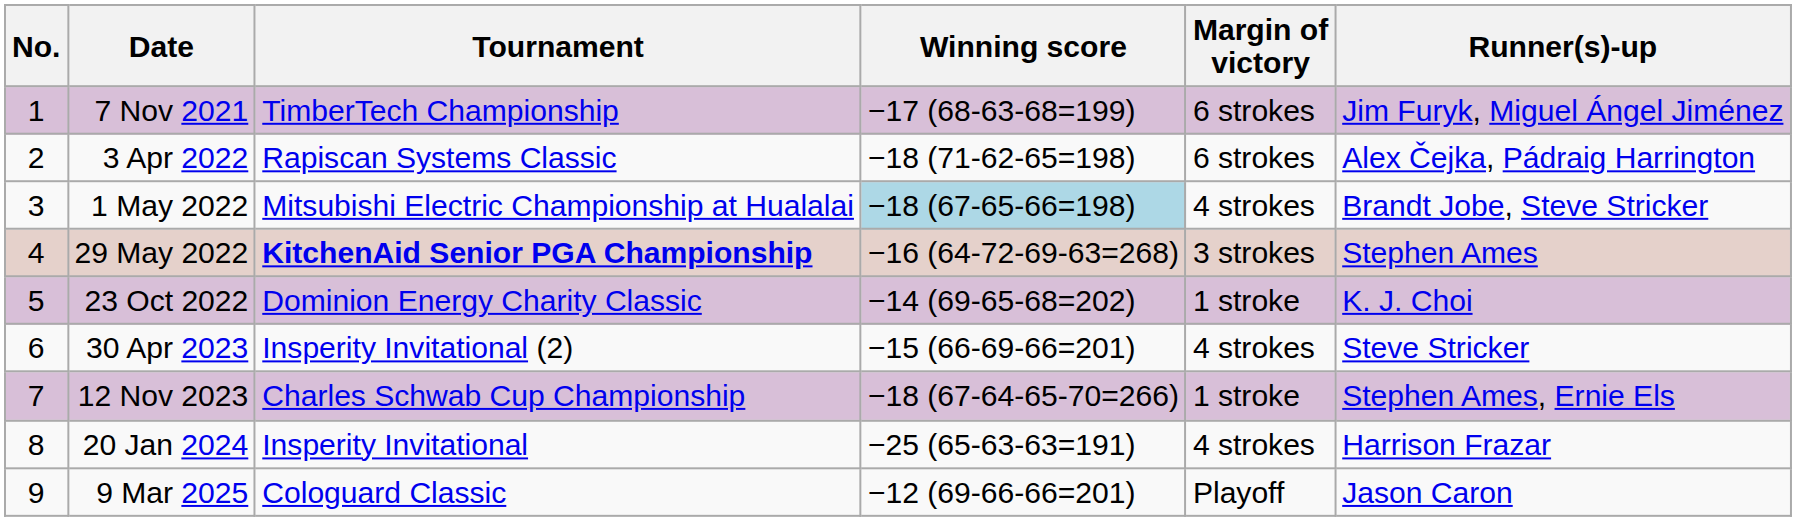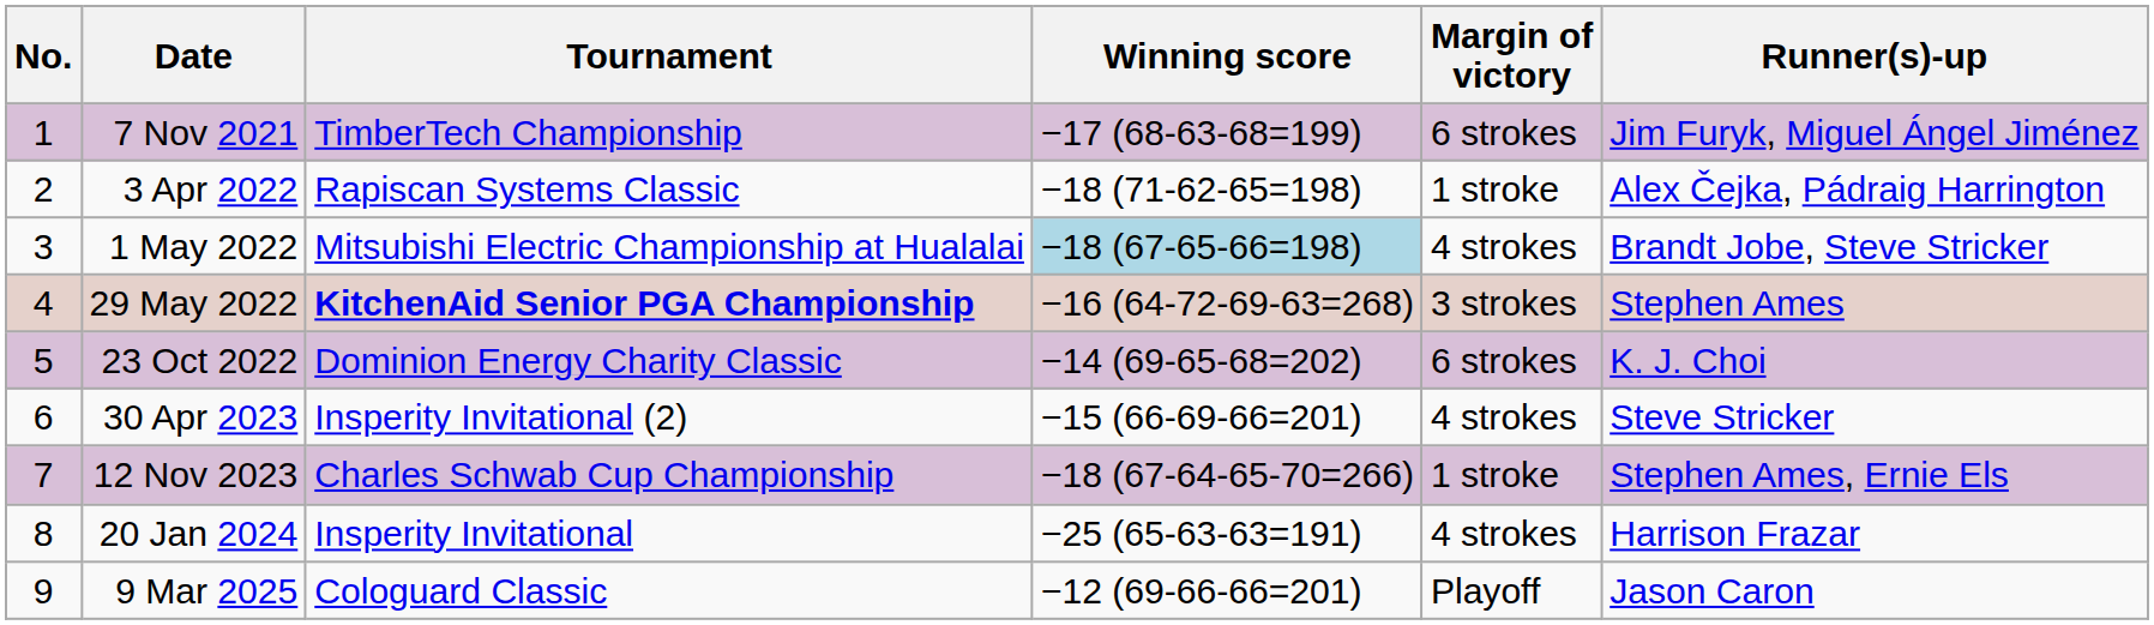3 Apr 2022 | Margin of victory: 6 strokes -> 1 stroke
23 Oct 2022 | Margin of victory: 1 stroke -> 6 strokes
